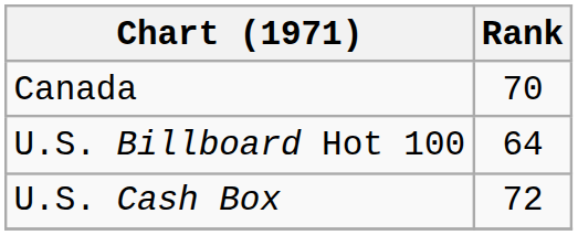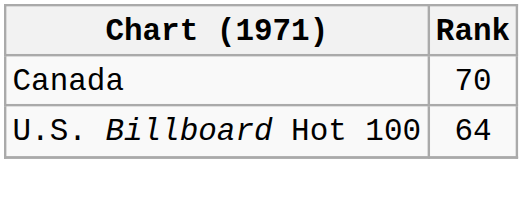- row: U.S. Cash Box | 72
